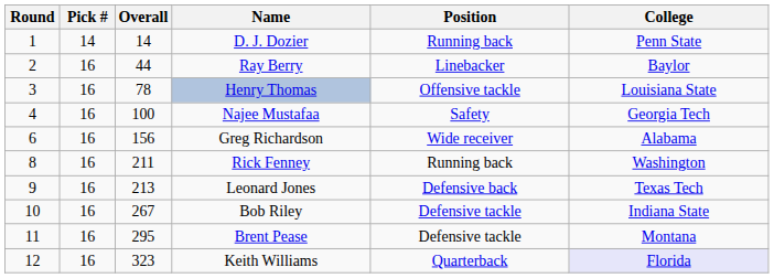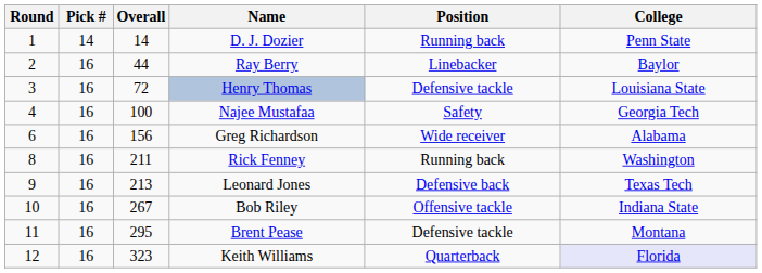Henry Thomas | Overall: 78 -> 72
Henry Thomas | Position: Offensive tackle -> Defensive tackle
Bob Riley | Position: Defensive tackle -> Offensive tackle
